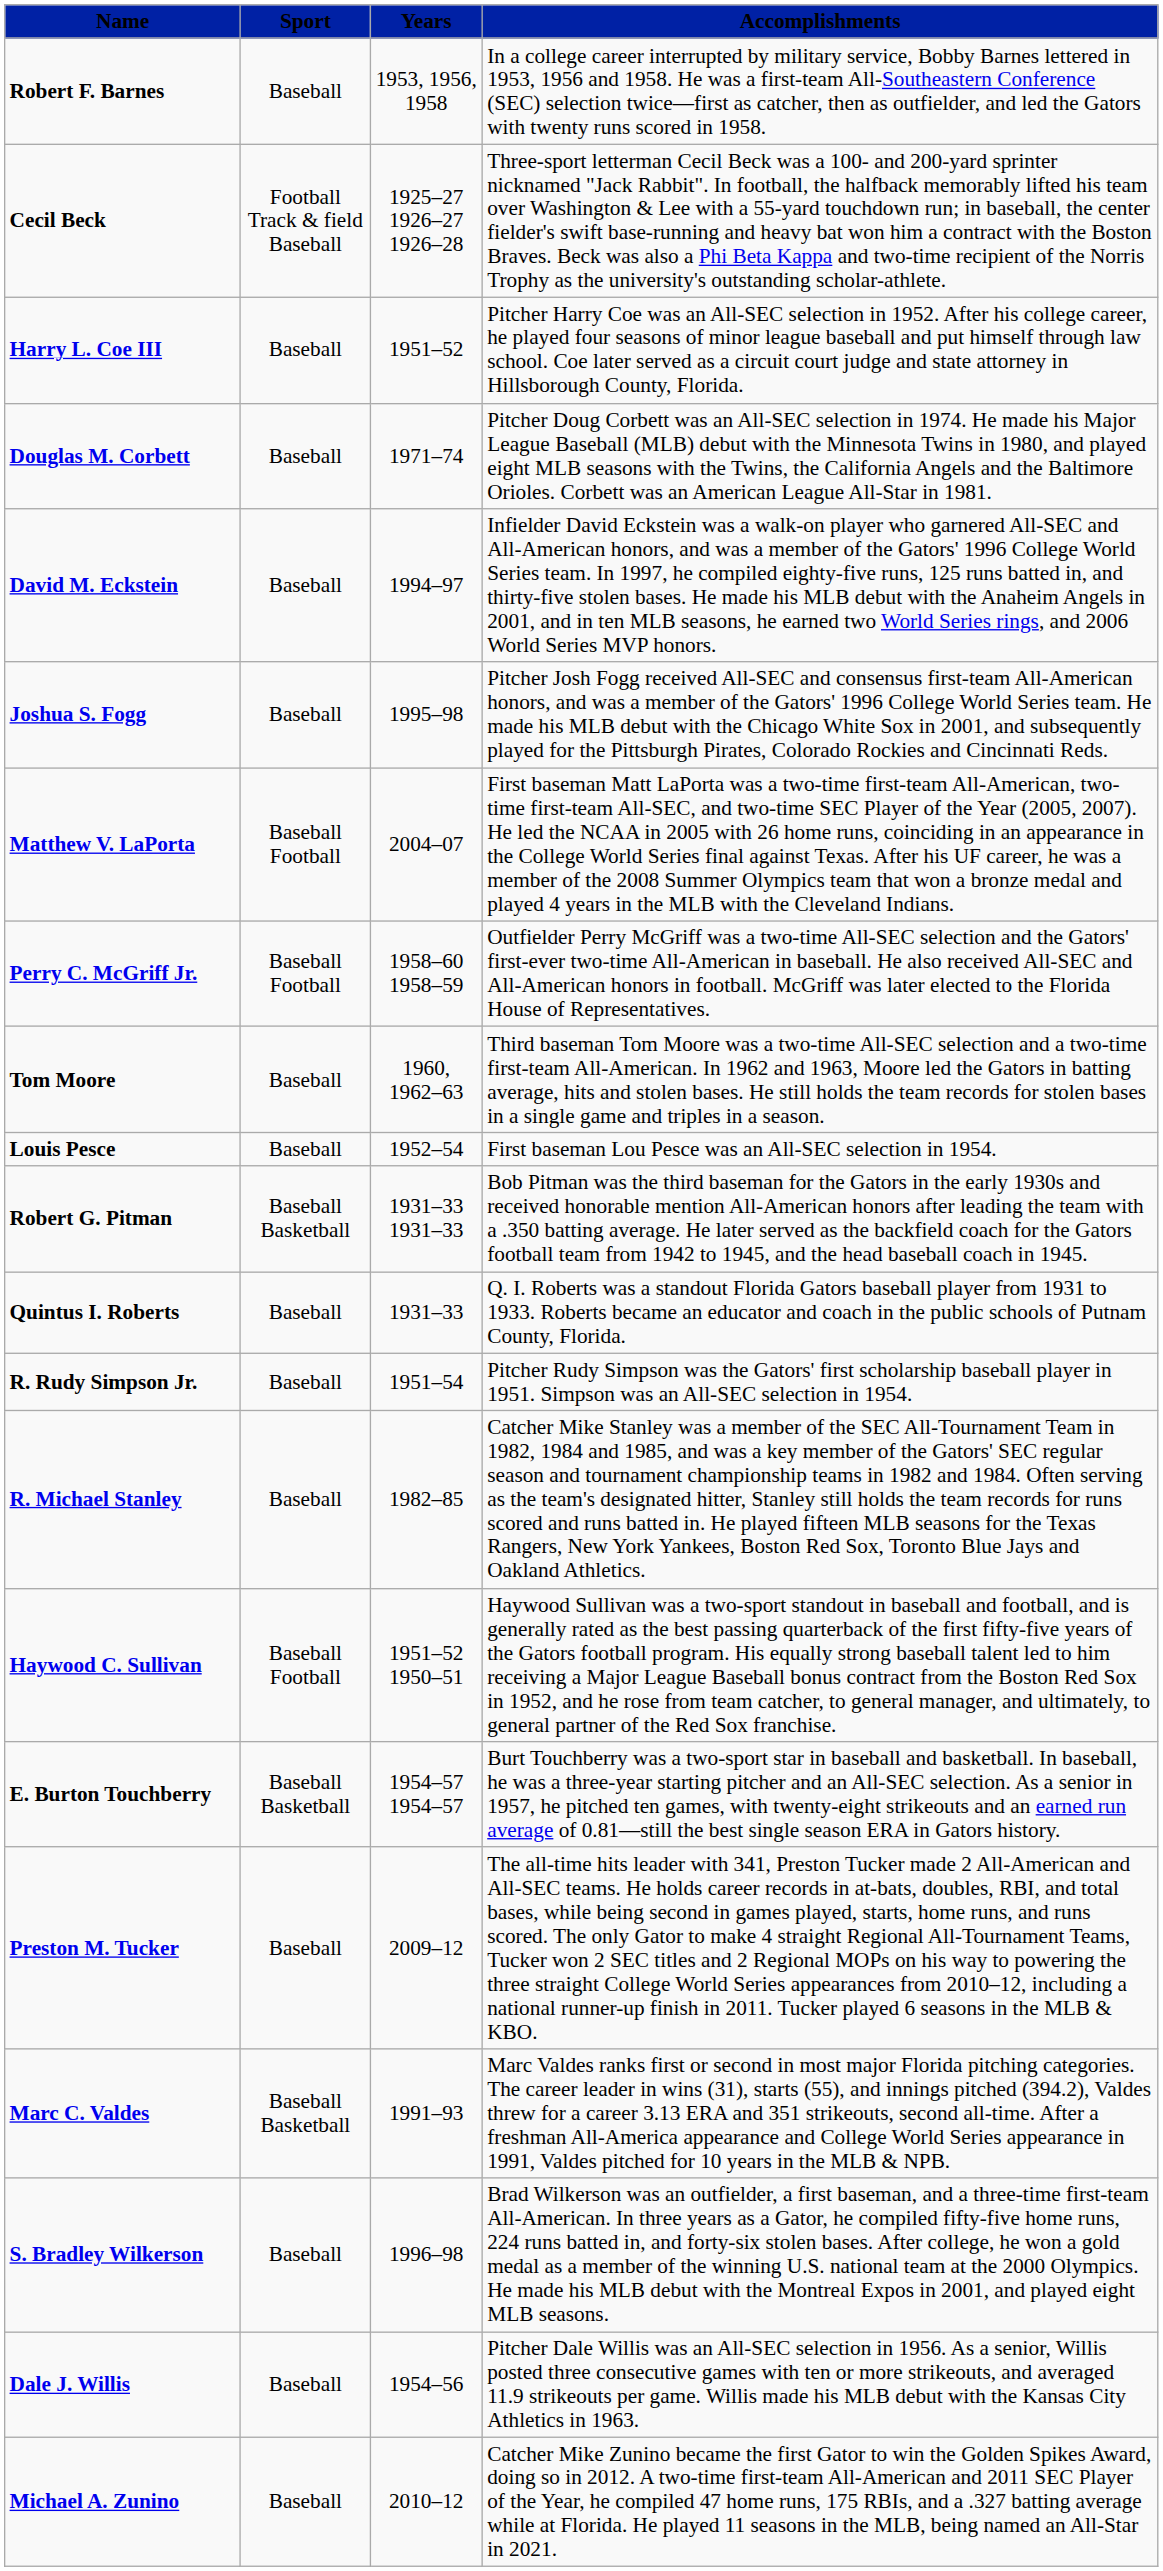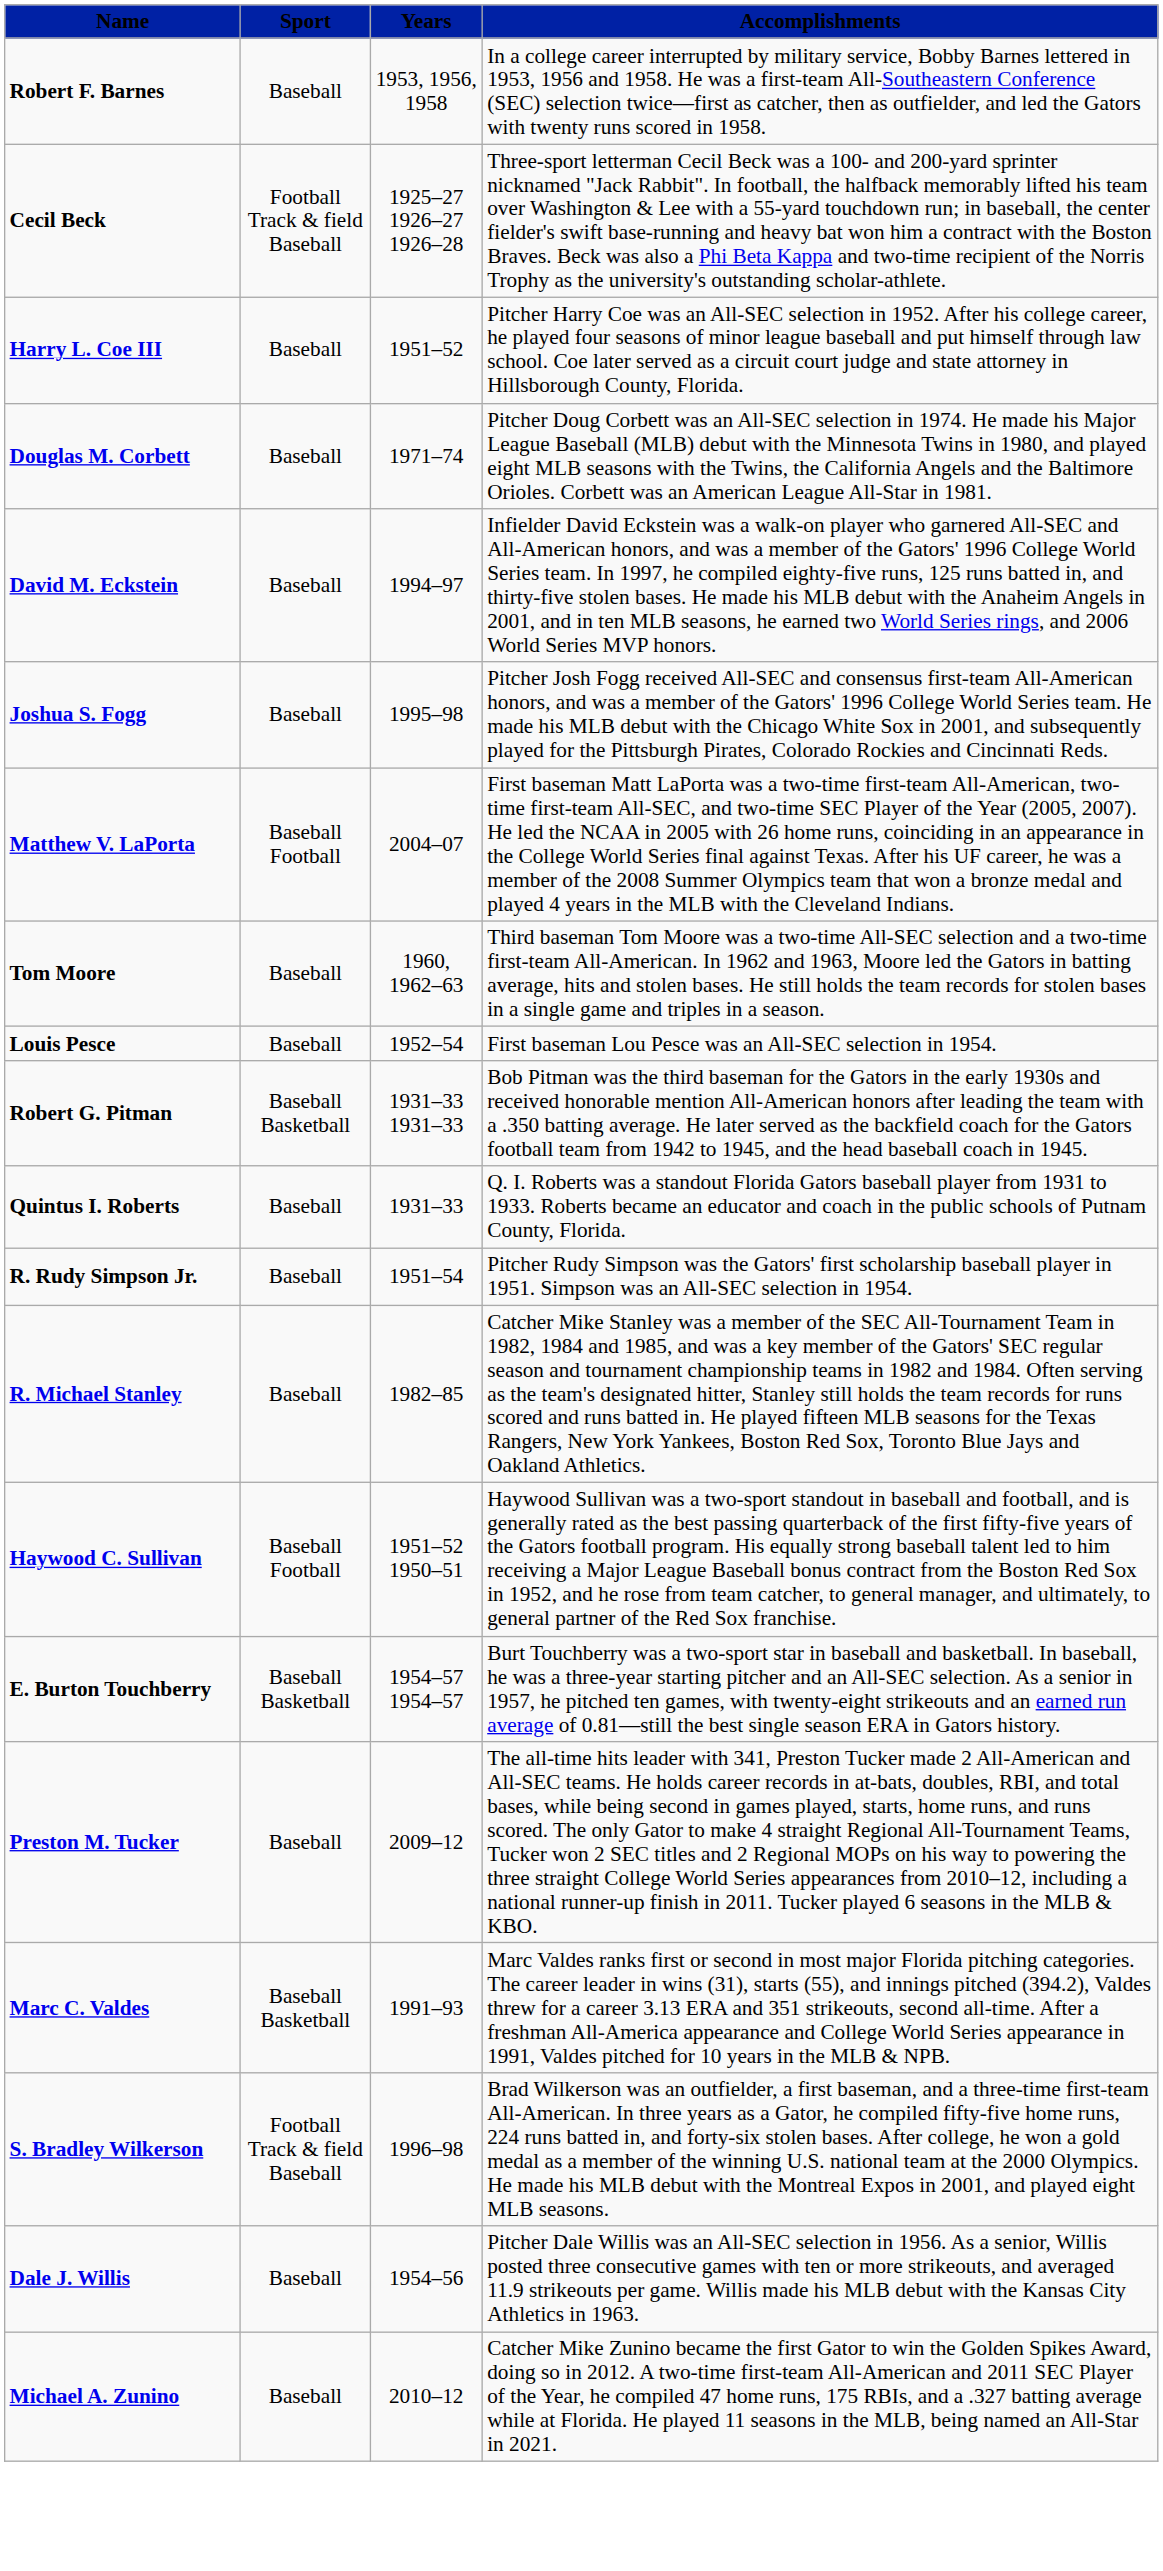- row: Perry C. McGriff Jr. | Baseball Football | 1958–60 1958–59 | Outfielder Perry McGriff was a two-time All-SEC selection and the Gators' first-ever two-time All-American in baseball. He also received All-SEC and All-American honors in football. McGriff was later elected to the Florida House of Representatives.
S. Bradley Wilkerson | Sport: Baseball -> Football Track & field Baseball
